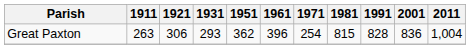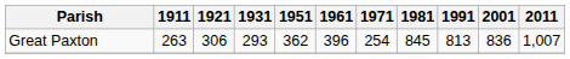Great Paxton | 1981: 815 -> 845
Great Paxton | 1991: 828 -> 813
Great Paxton | 2011: 1,004 -> 1,007
